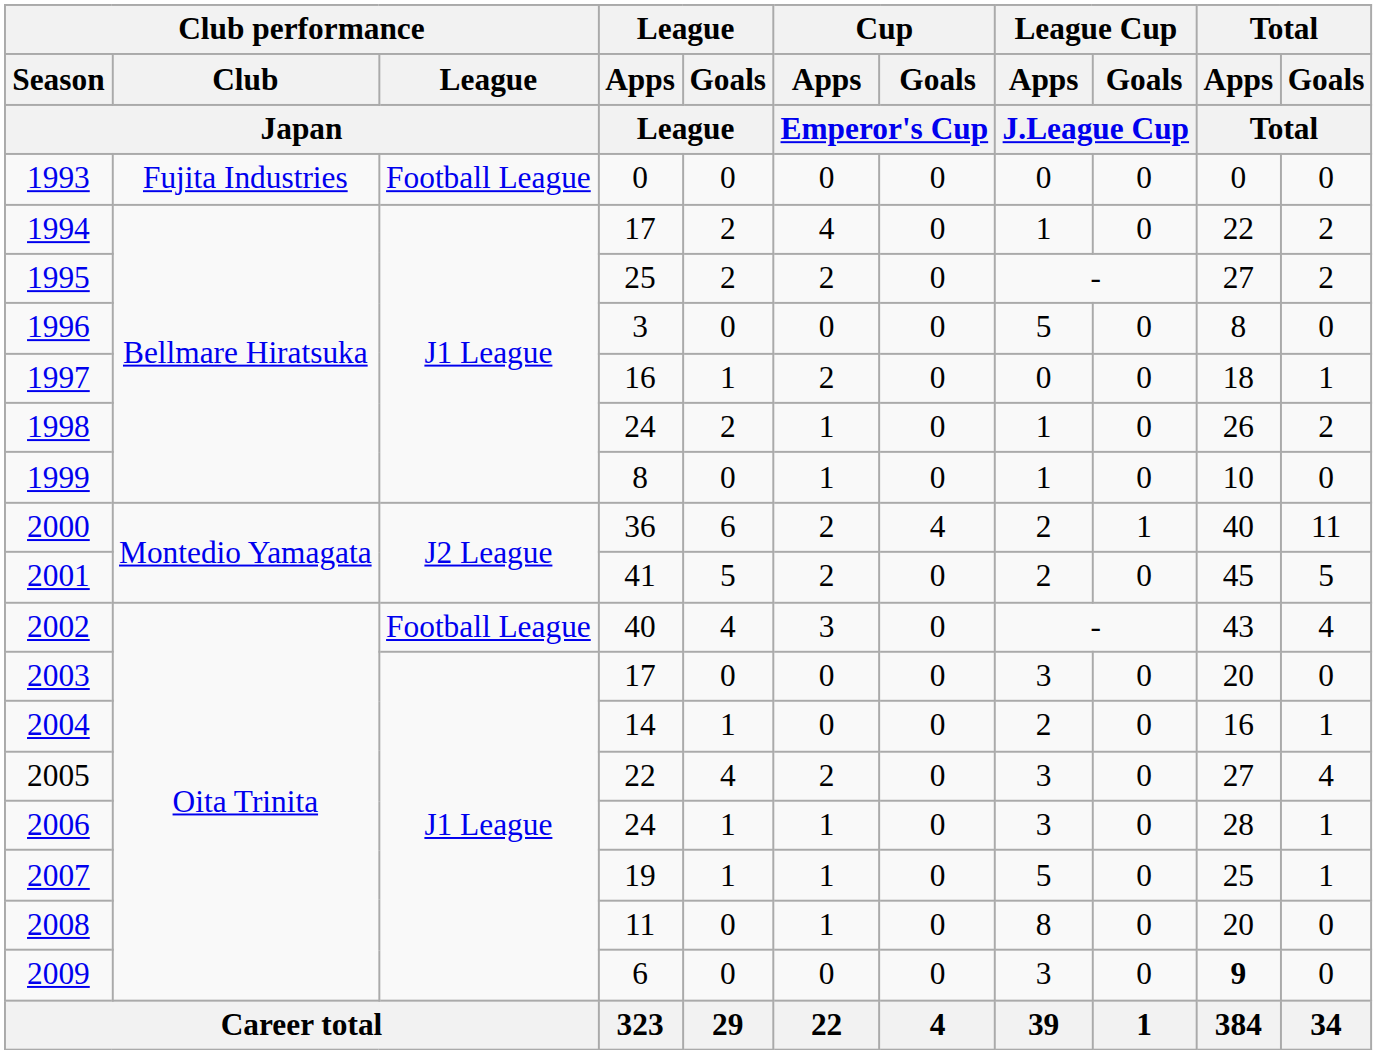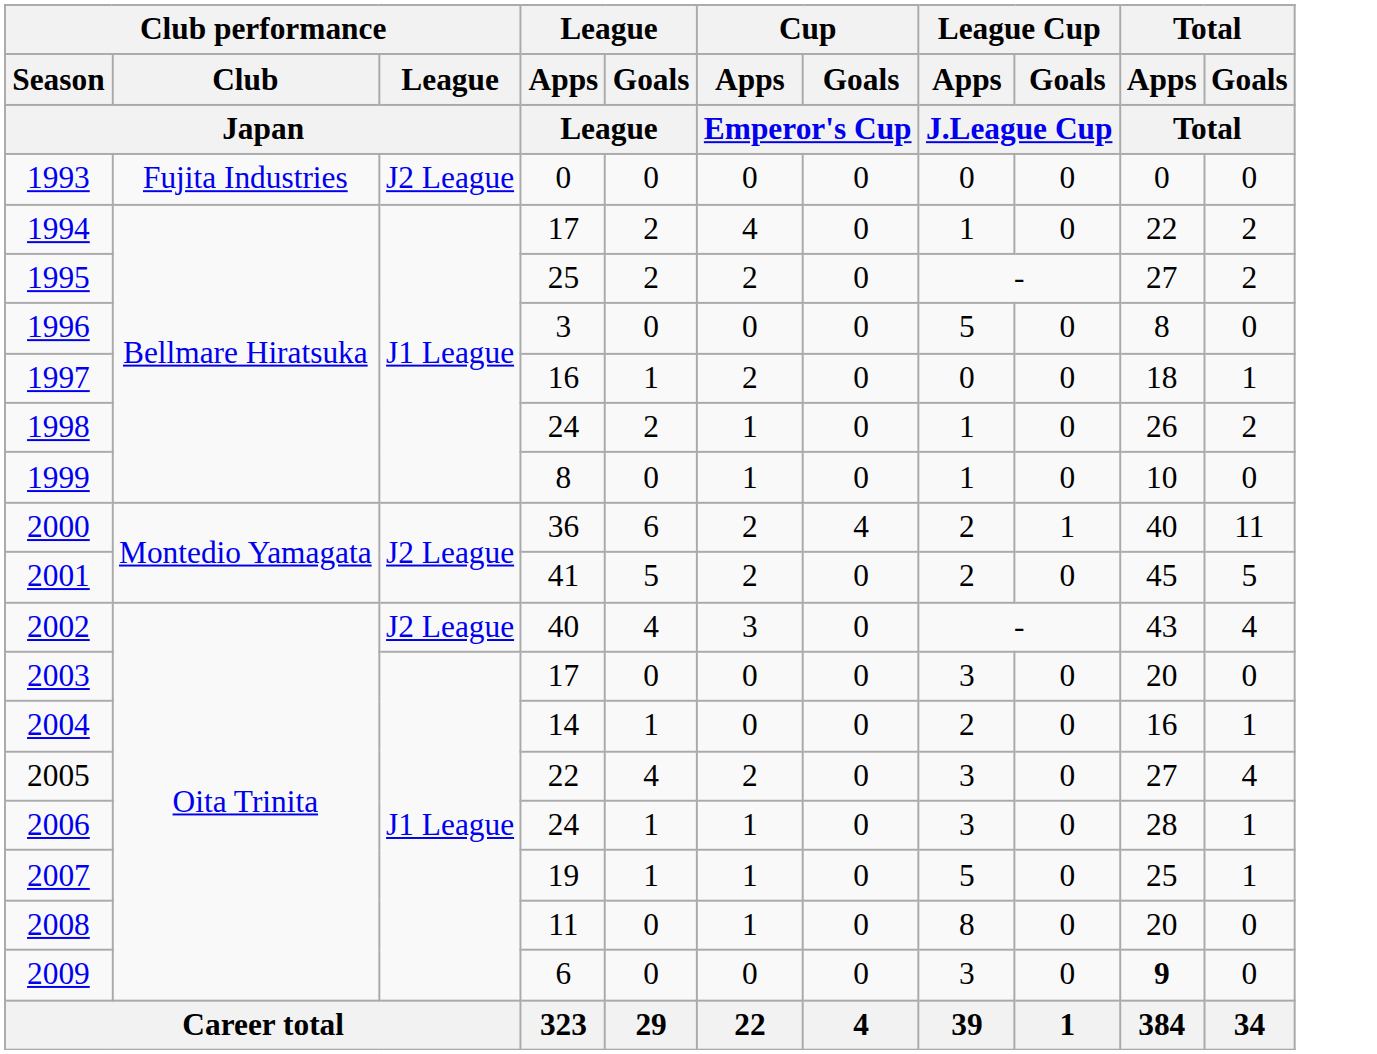1993 | Club performance / League / Japan: Football League -> J2 League
2002 | Club performance / League / Japan: Football League -> J2 League
